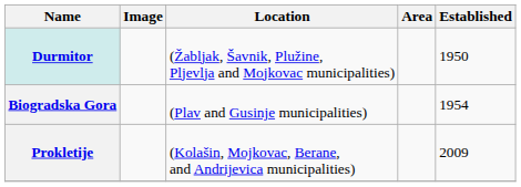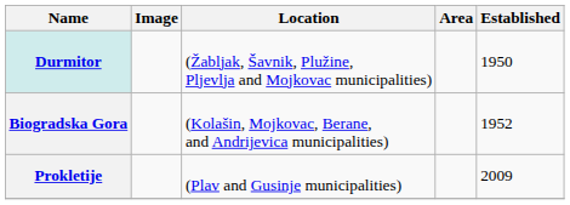Biogradska Gora | Location: (Plav and Gusinje municipalities) -> (Kolašin, Mojkovac, Berane, and Andrijevica municipalities)
Biogradska Gora | Established: 1954 -> 1952
Prokletije | Location: (Kolašin, Mojkovac, Berane, and Andrijevica municipalities) -> (Plav and Gusinje municipalities)
